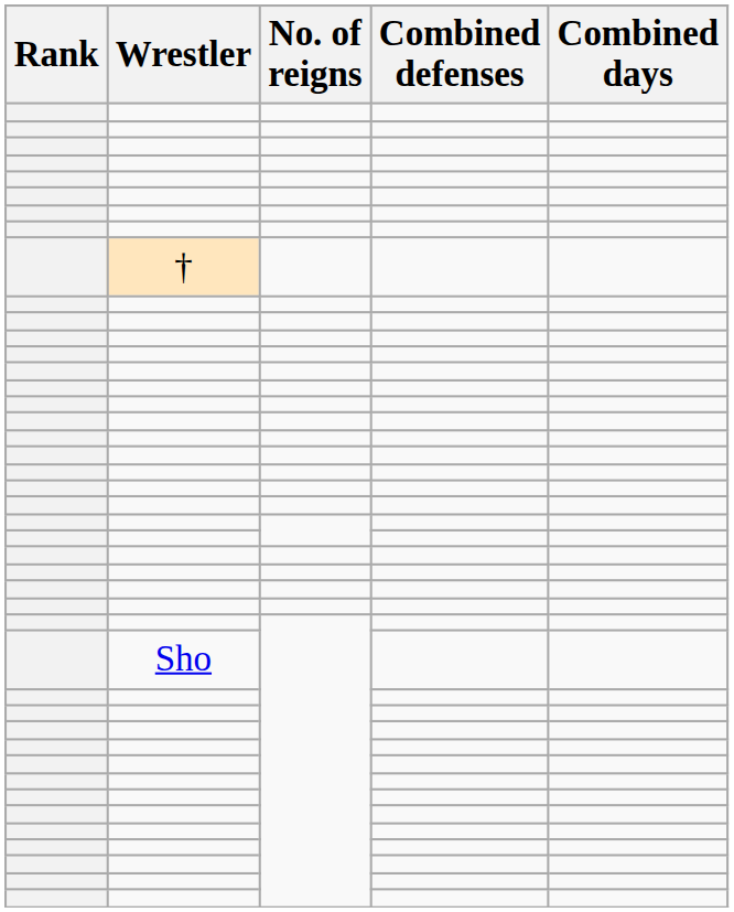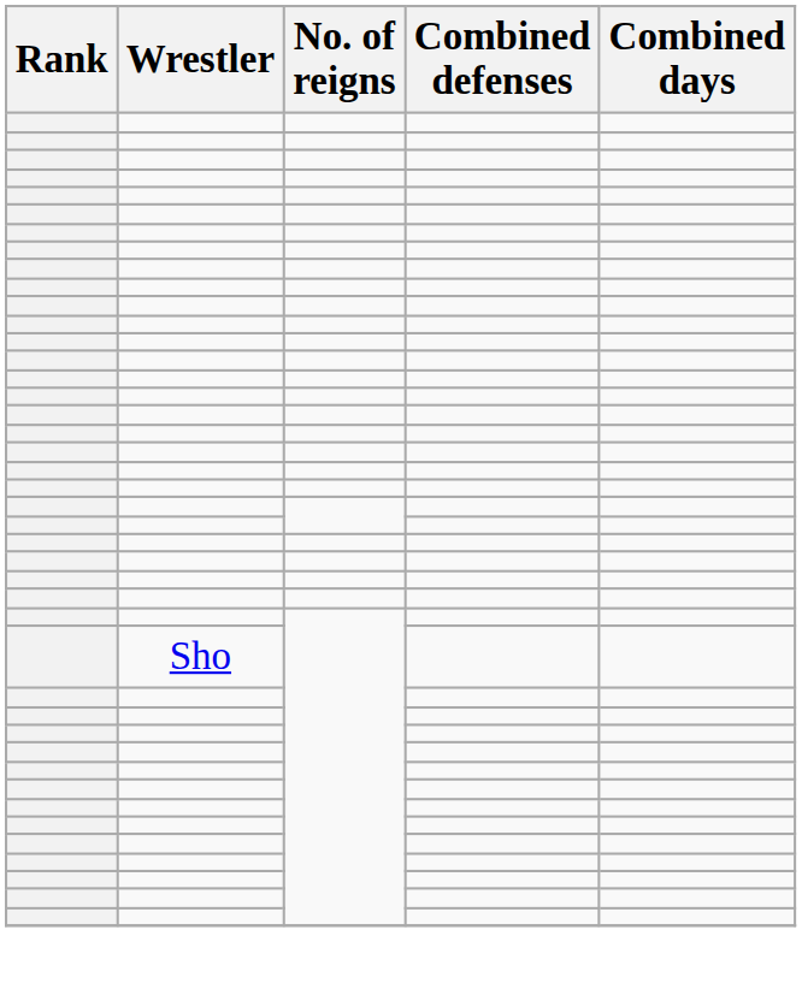- row: †
